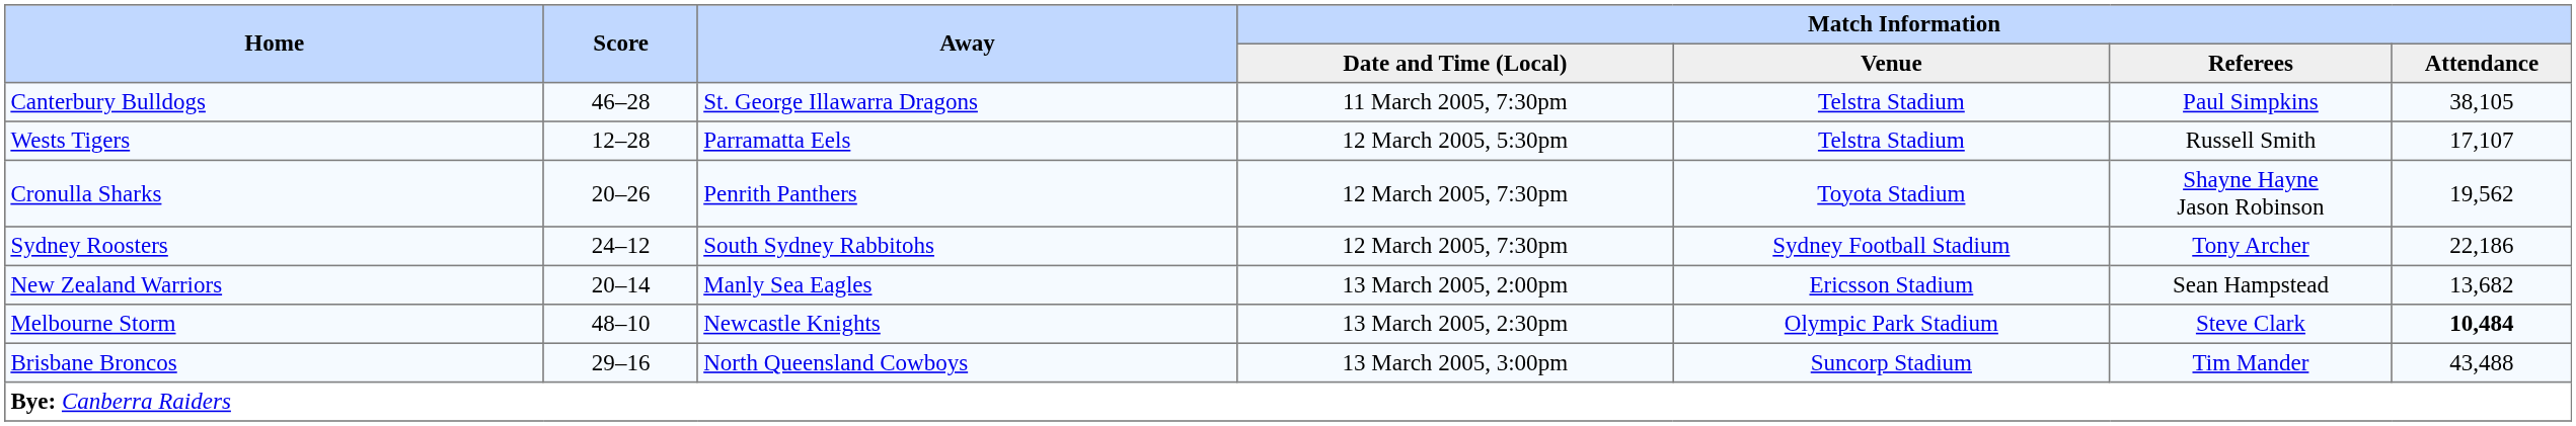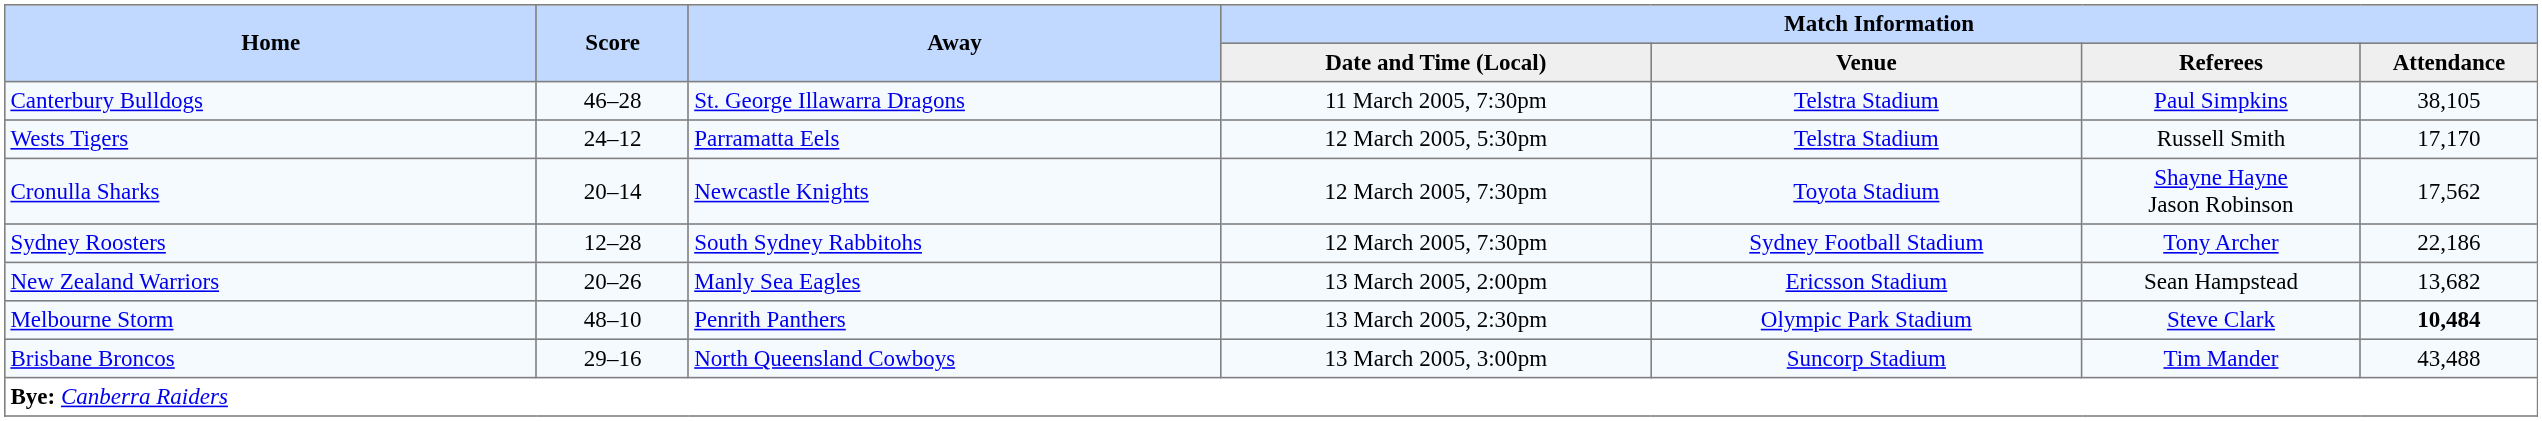Wests Tigers | Score: 12–28 -> 24–12
Wests Tigers | Match Information / Attendance: 17,107 -> 17,170
Cronulla Sharks | Score: 20–26 -> 20–14
Cronulla Sharks | Away: Penrith Panthers -> Newcastle Knights
Cronulla Sharks | Match Information / Attendance: 19,562 -> 17,562
Sydney Roosters | Score: 24–12 -> 12–28
New Zealand Warriors | Score: 20–14 -> 20–26
Melbourne Storm | Away: Newcastle Knights -> Penrith Panthers
